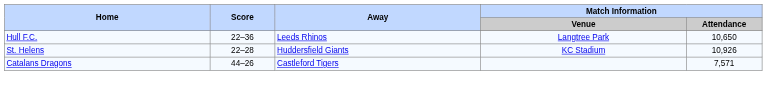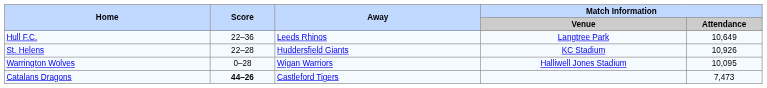Hull F.C. | Match Information / Attendance: 10,650 -> 10,649
+ row: Warrington Wolves | 0–28 | Wigan Warriors | Halliwell Jones Stadium | 10,095
Catalans Dragons | Score: normal -> bold
Catalans Dragons | Match Information / Attendance: 7,571 -> 7,473
